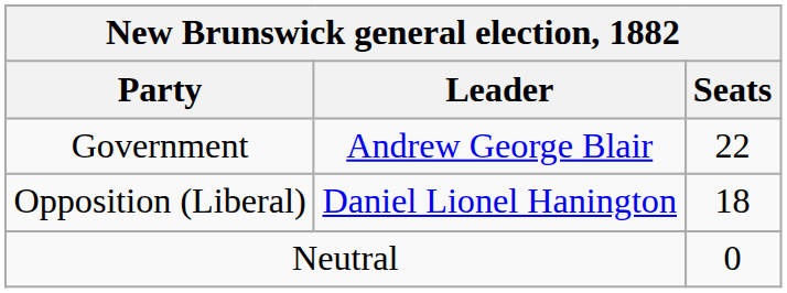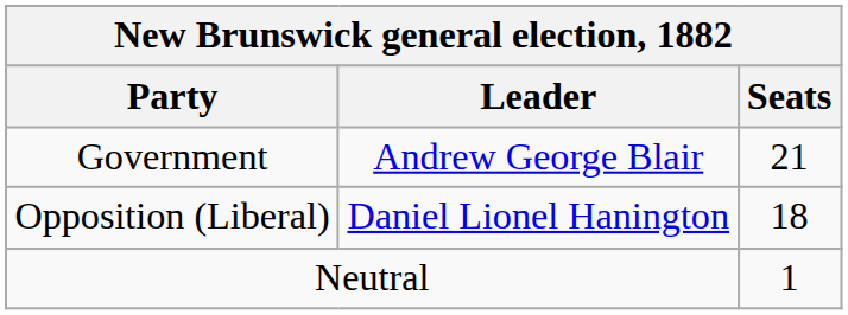Government | Seats: 22 -> 21
Neutral | Seats: 0 -> 1
